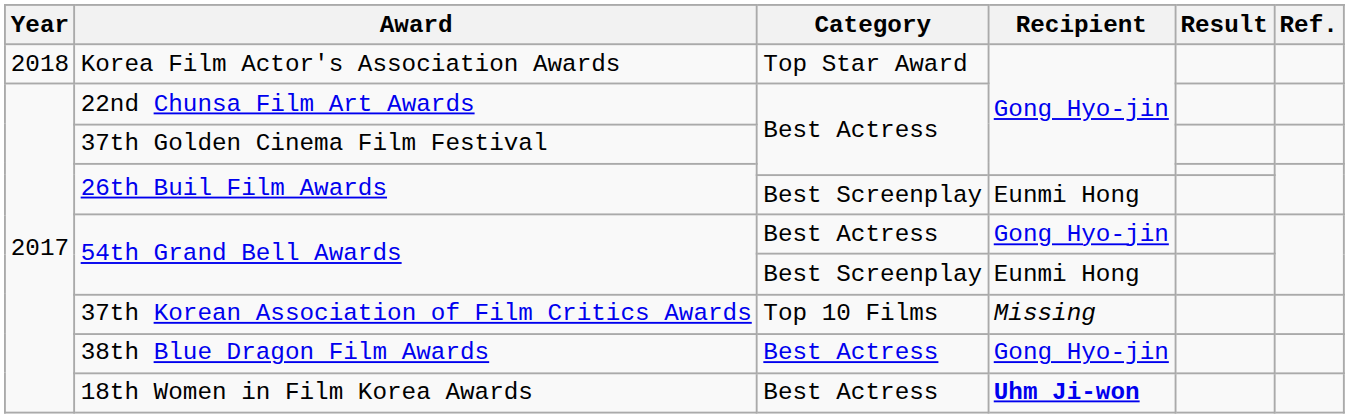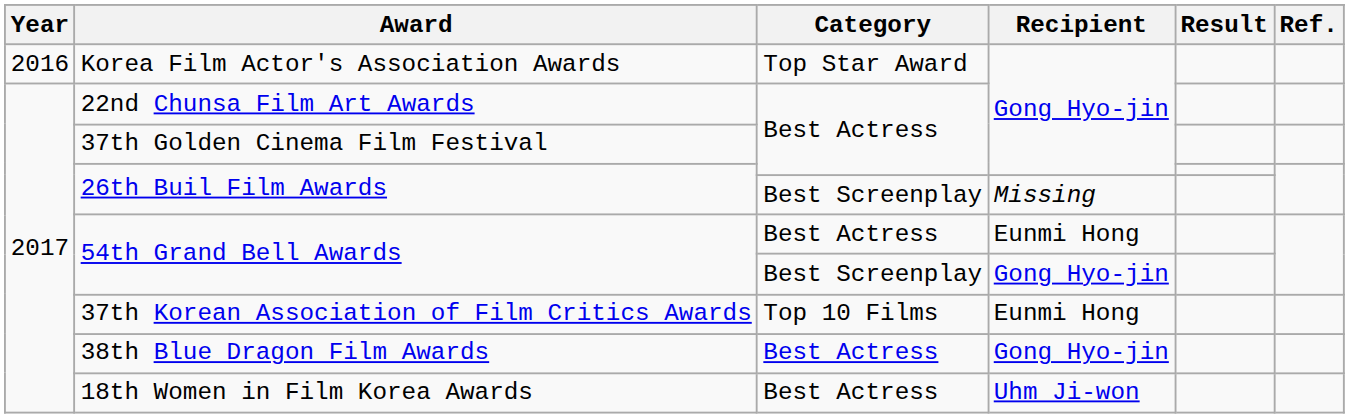Korea Film Actor's Association Awards | Year: 2018 -> 2016
26th Buil Film Awards / Best Screenplay | Recipient: Eunmi Hong -> Missing
54th Grand Bell Awards / Best Actress | Recipient: Gong Hyo-jin -> Eunmi Hong
54th Grand Bell Awards / Best Screenplay | Recipient: Eunmi Hong -> Gong Hyo-jin
37th Korean Association of Film Critics Awards | Recipient: Missing -> Eunmi Hong
18th Women in Film Korea Awards | Recipient: bold -> normal
